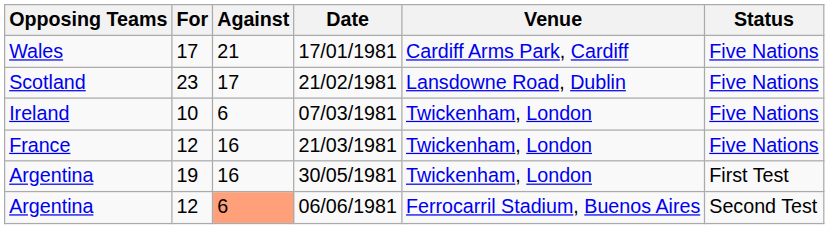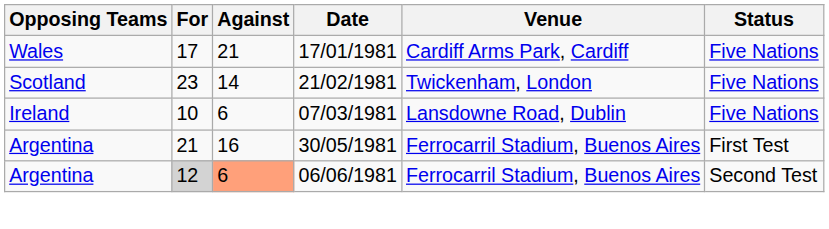21/02/1981 | Against: 17 -> 14
21/02/1981 | Venue: Lansdowne Road, Dublin -> Twickenham, London
07/03/1981 | Venue: Twickenham, London -> Lansdowne Road, Dublin
- row: France | 12 | 16 | 21/03/1981 | Twickenham, London | Five Nations
30/05/1981 | For: 19 -> 21
30/05/1981 | Venue: Twickenham, London -> Ferrocarril Stadium, Buenos Aires
06/06/1981 | For: no background -> lightgrey background
